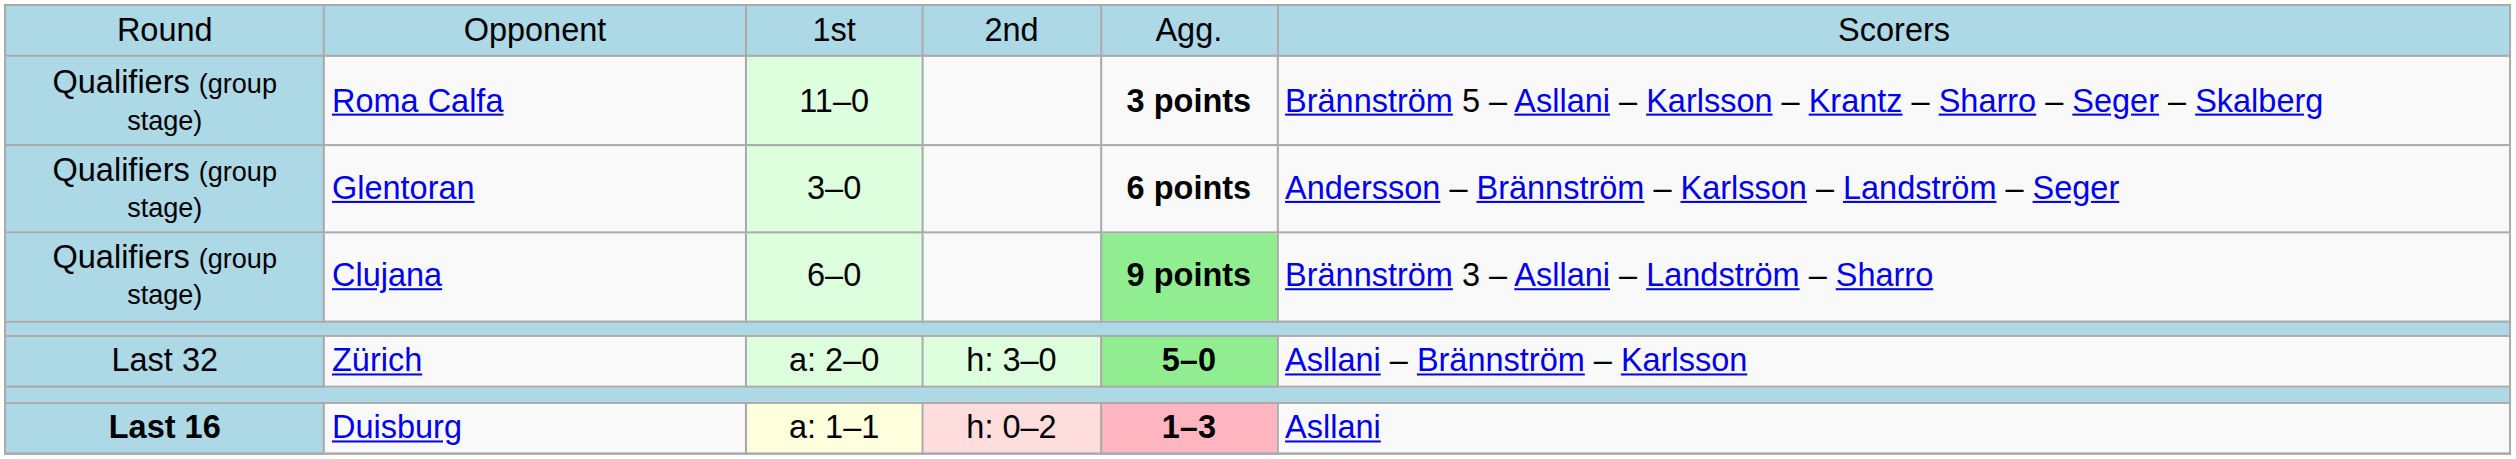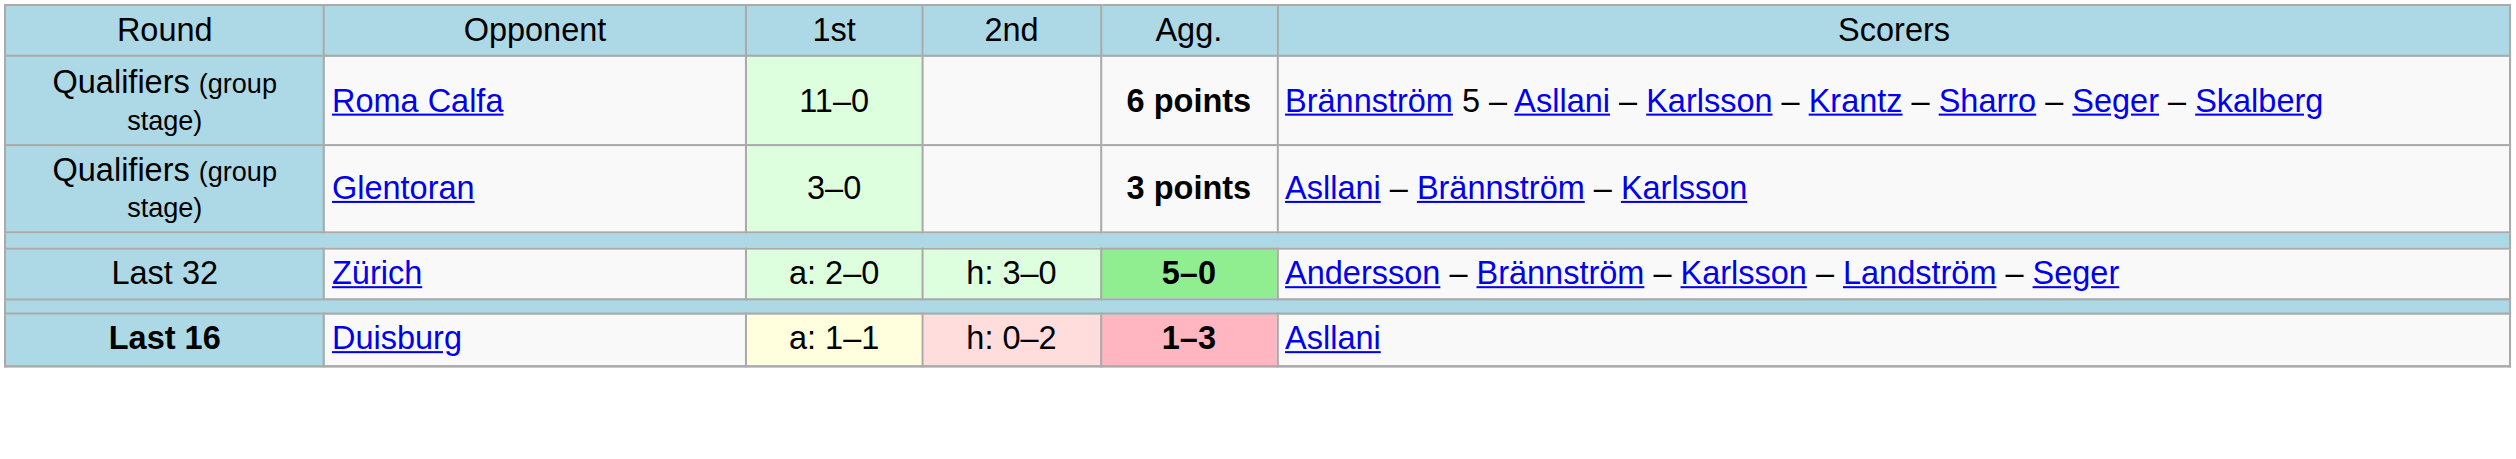Roma Calfa | column 5: 3 points -> 6 points
Glentoran | column 5: 6 points -> 3 points
Glentoran | column 6: Andersson – Brännström – Karlsson – Landström – Seger -> Asllani – Brännström – Karlsson
- row: Qualifiers (group stage) | Clujana | 6–0 | 9 points | Brännström 3 – Asllani – Landström – Sharro
Zürich | column 6: Asllani – Brännström – Karlsson -> Andersson – Brännström – Karlsson – Landström – Seger
